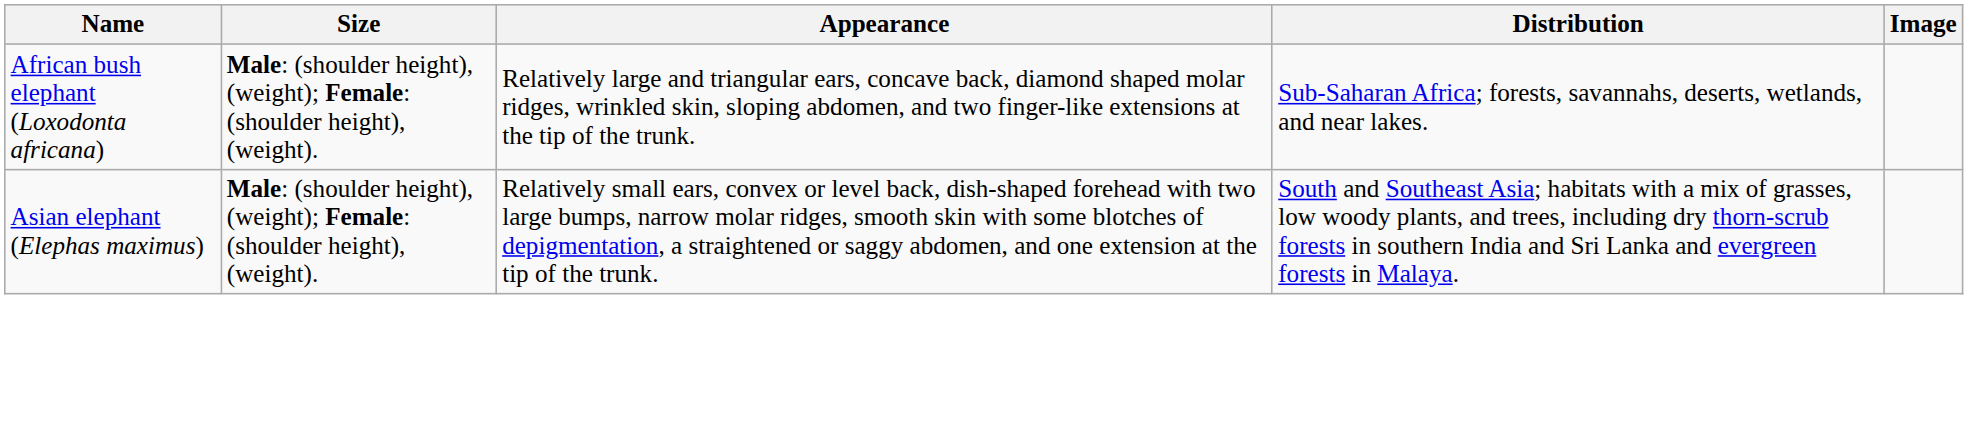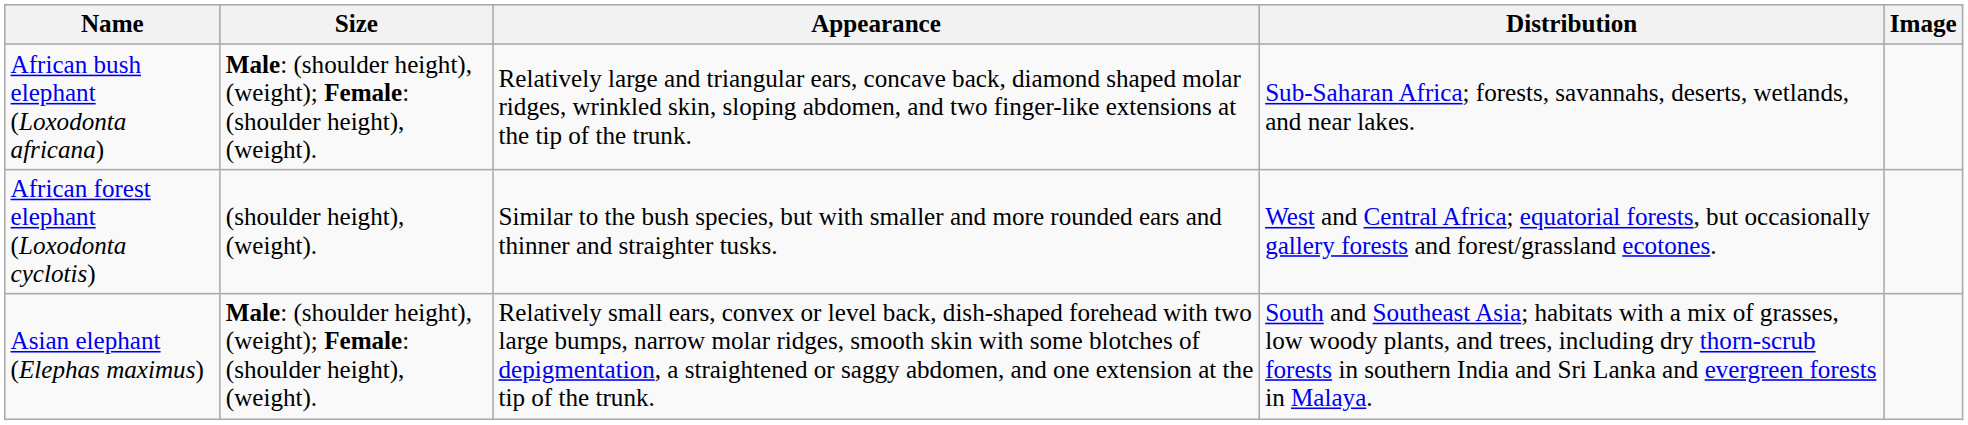+ row: African forest elephant (Loxodonta cyclotis) | (shoulder height), (weight). | Similar to the bush species, but with smaller and more rounded ears and thinner and straighter tusks. | West and Central Africa; equatorial forests, but occasionally gallery forests and forest/grassland ecotones.
